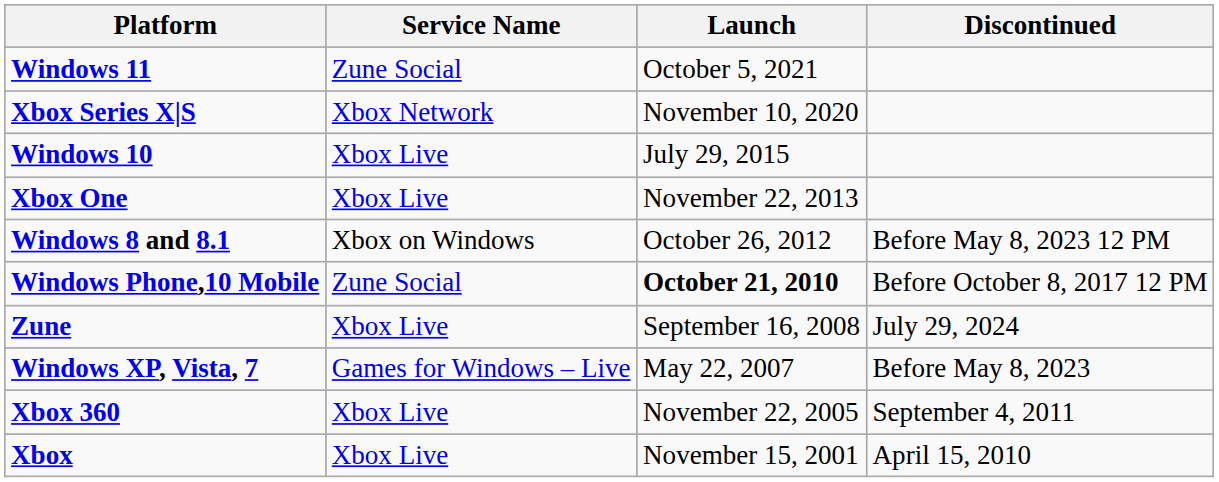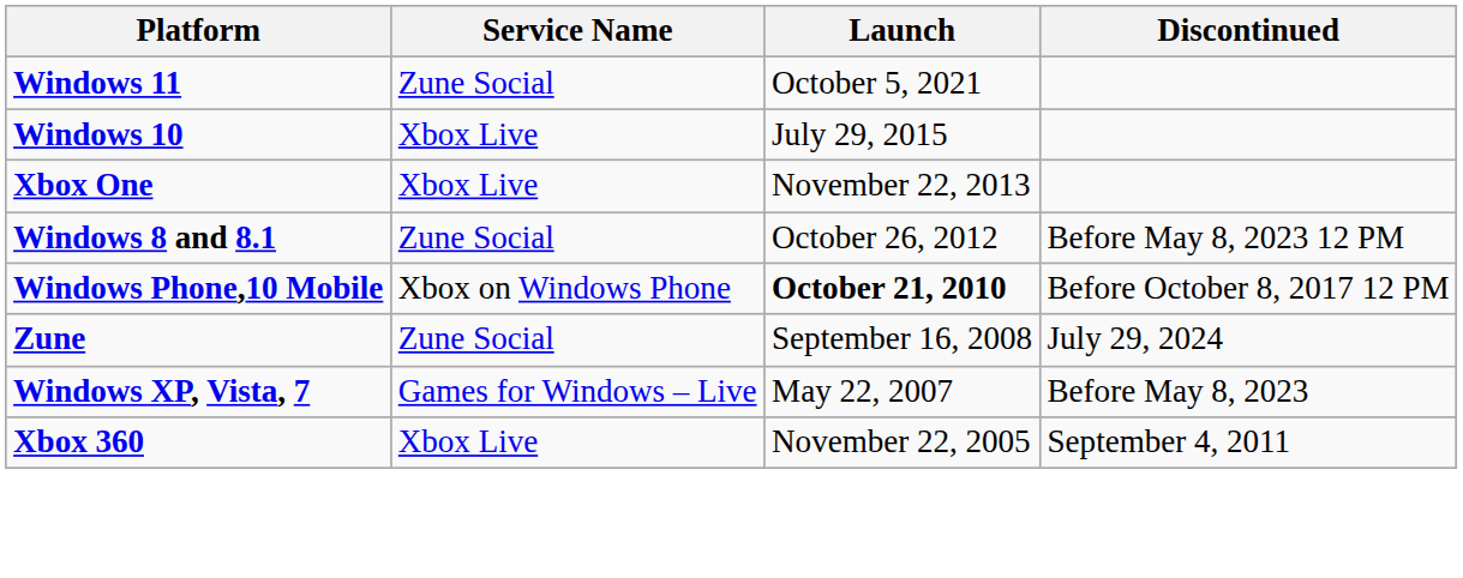- row: Xbox Series X|S | Xbox Network | November 10, 2020
Windows 8 and 8.1 | Service Name: Xbox on Windows -> Zune Social
Windows Phone,10 Mobile | Service Name: Zune Social -> Xbox on Windows Phone
Zune | Service Name: Xbox Live -> Zune Social
- row: Xbox | Xbox Live | November 15, 2001 | April 15, 2010
